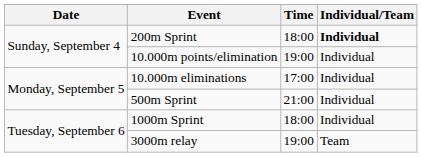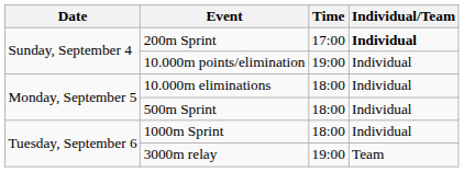200m Sprint | Time: 18:00 -> 17:00
10.000m eliminations | Time: 17:00 -> 18:00
500m Sprint | Time: 21:00 -> 18:00
